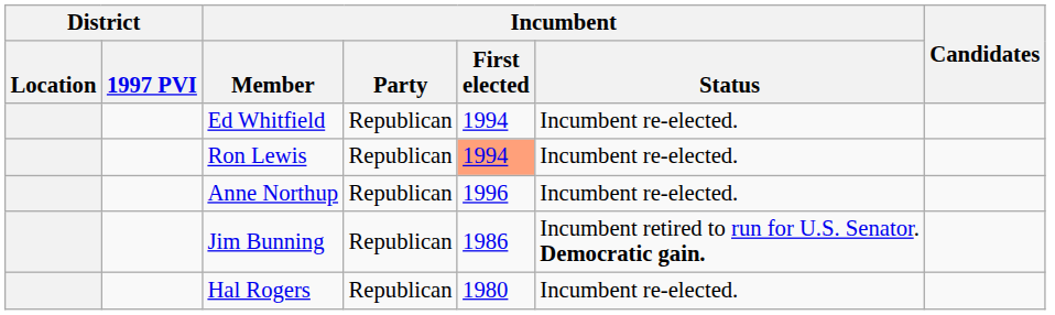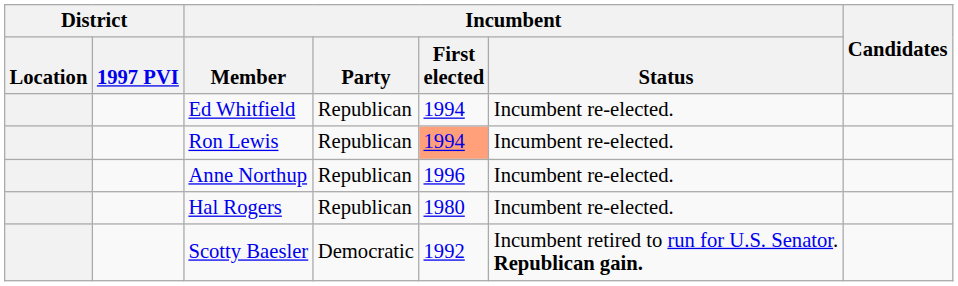- row: Jim Bunning | Republican | 1986 | Incumbent retired to run for U.S. Senator. Democratic gain.
+ row: Scotty Baesler | Democratic | 1992 | Incumbent retired to run for U.S. Senator. Republican gain.
